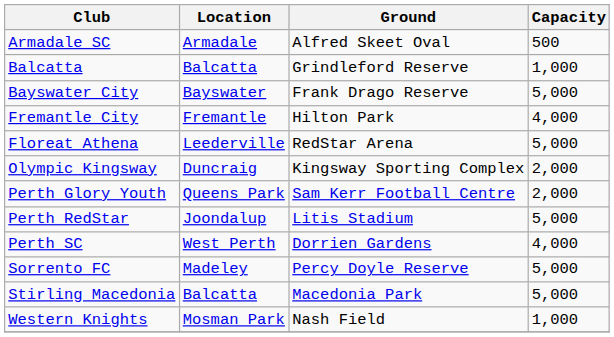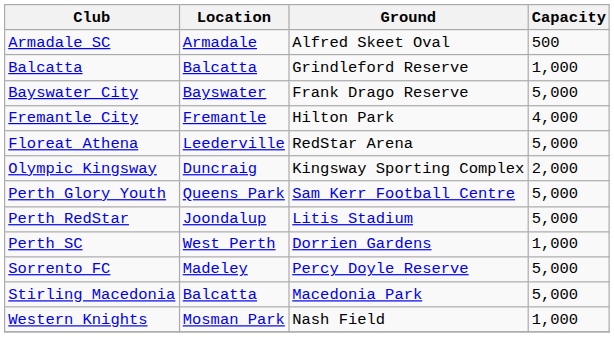Perth Glory Youth | Capacity: 2,000 -> 5,000
Perth SC | Capacity: 4,000 -> 1,000
